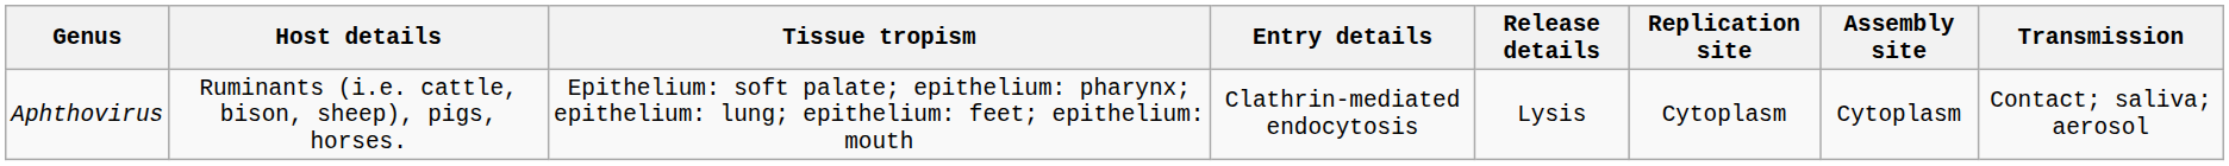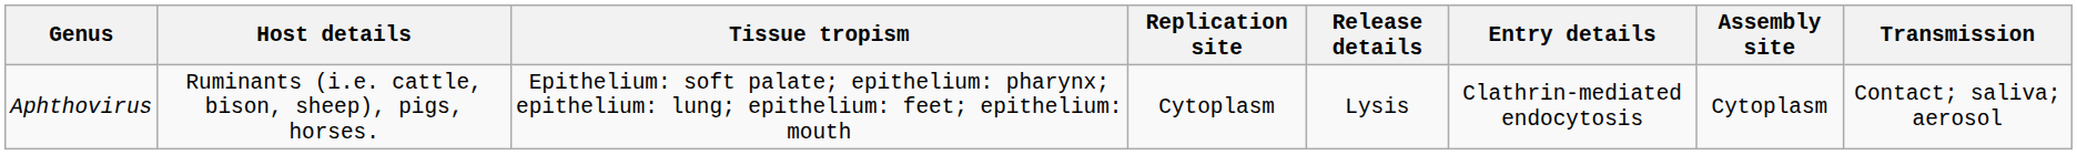columns swapped: Entry details <-> Replication site
